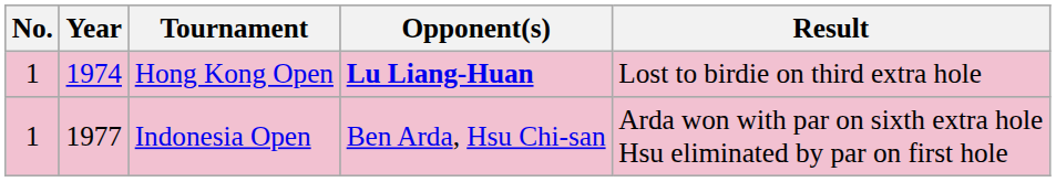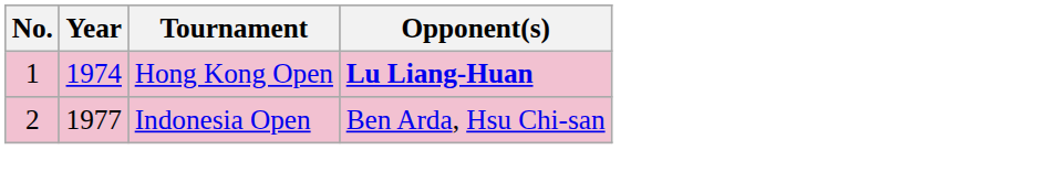- column: Result | Lost to birdie on third extra hole | Arda won with par on sixth extra hole Hsu eliminated by par on first hole
Indonesia Open | No.: 1 -> 2
